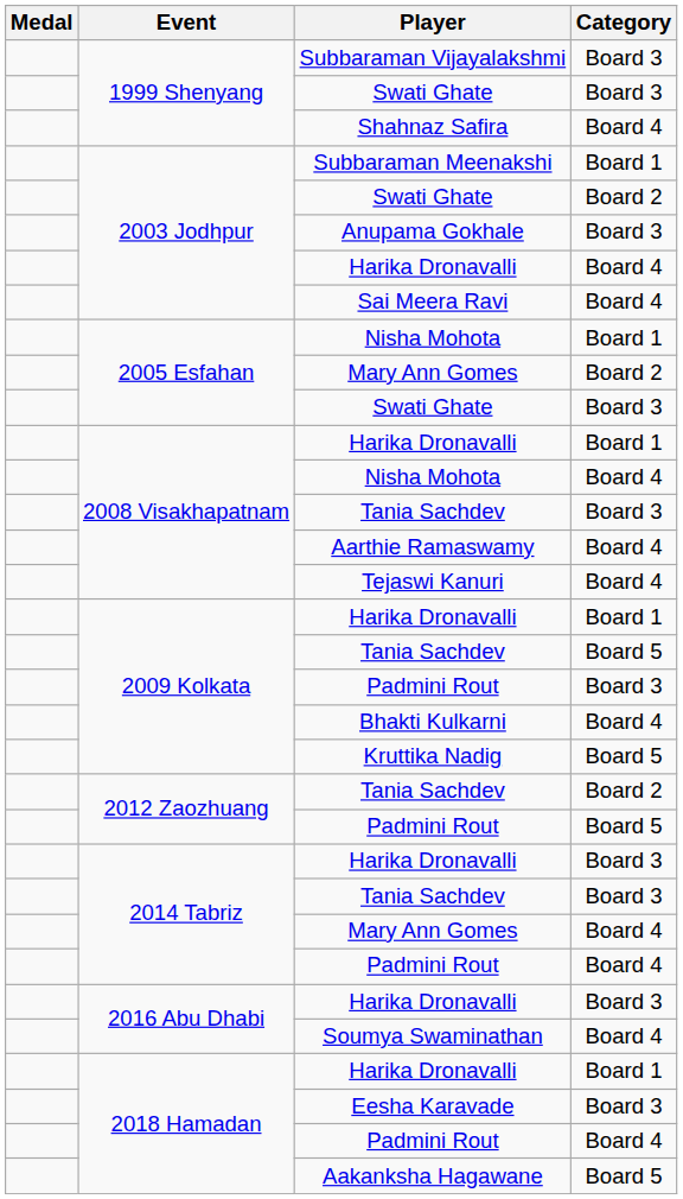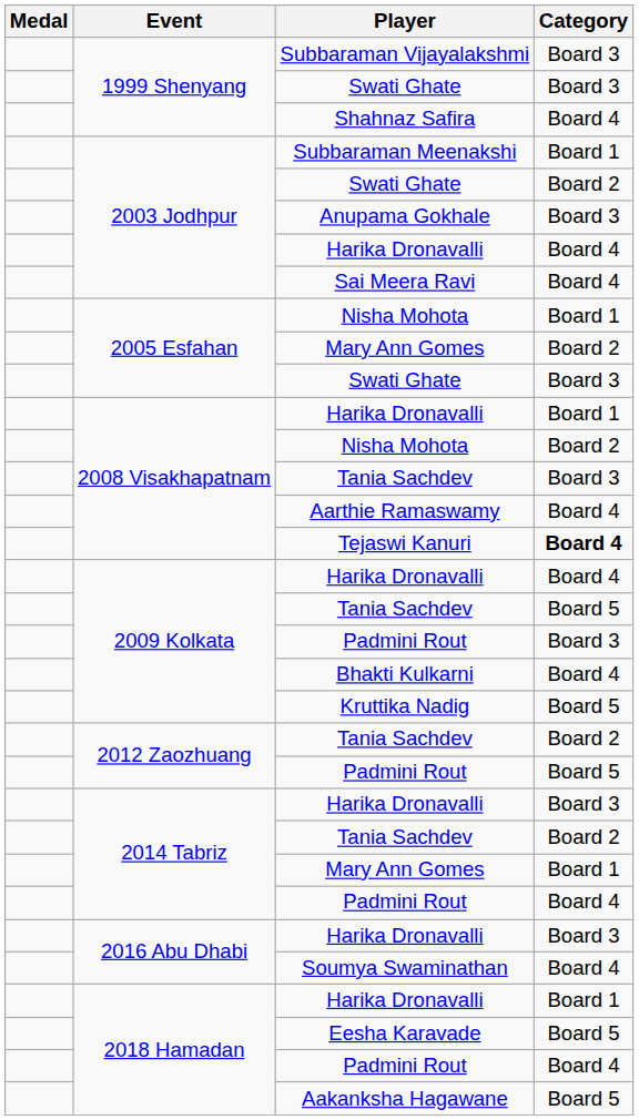2008 Visakhapatnam / Nisha Mohota | Category: Board 4 -> Board 2
Tejaswi Kanuri | Category: normal -> bold
2009 Kolkata / Harika Dronavalli | Category: Board 1 -> Board 4
2014 Tabriz / Tania Sachdev | Category: Board 3 -> Board 2
2014 Tabriz / Mary Ann Gomes | Category: Board 4 -> Board 1
Eesha Karavade | Category: Board 3 -> Board 5
